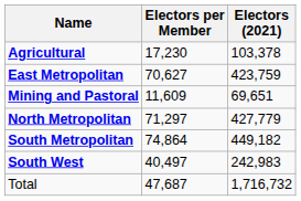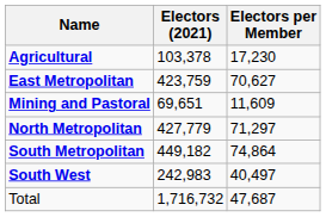columns swapped: Electors (2021) <-> Electors per Member
